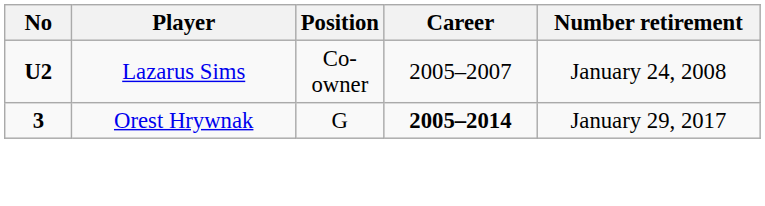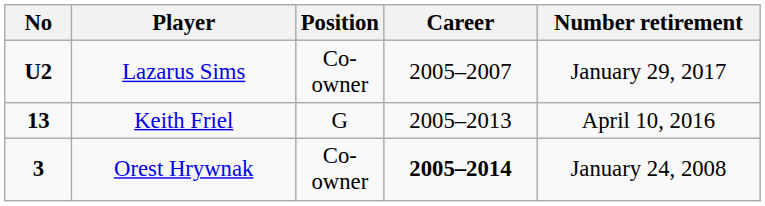Lazarus Sims | Number retirement: January 24, 2008 -> January 29, 2017
+ row: 13 | Keith Friel | G | 2005–2013 | April 10, 2016
Orest Hrywnak | Position: G -> Co-owner
Orest Hrywnak | Number retirement: January 29, 2017 -> January 24, 2008
